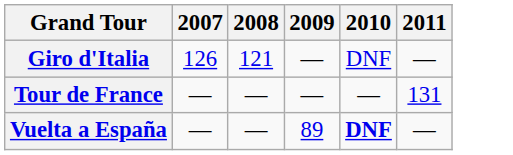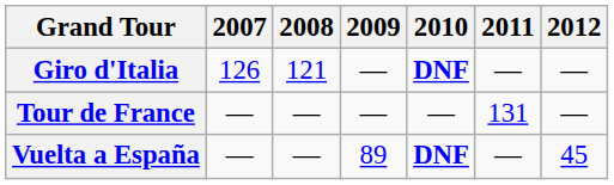+ column: 2012 | — | — | 45
Giro d'Italia | 2010: normal -> bold
